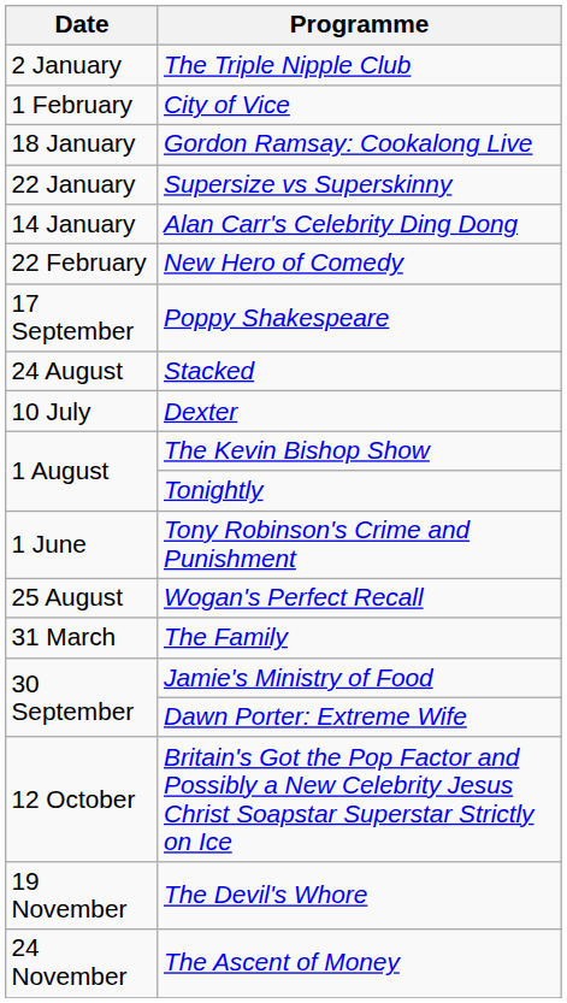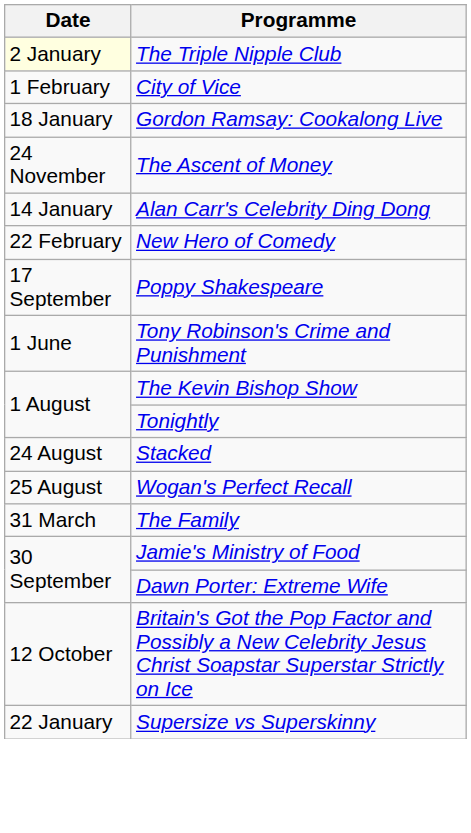The Triple Nipple Club | Date: no background -> lightyellow background
rows swapped: Supersize vs Superskinny <-> The Ascent of Money
rows swapped: Tony Robinson's Crime and Punishment <-> Stacked
- row: 10 July | Dexter
- row: 19 November | The Devil's Whore
